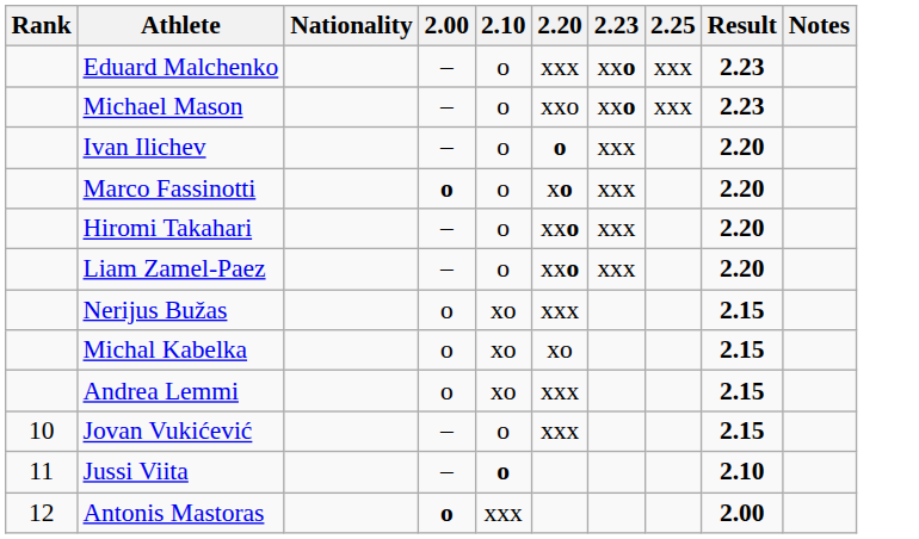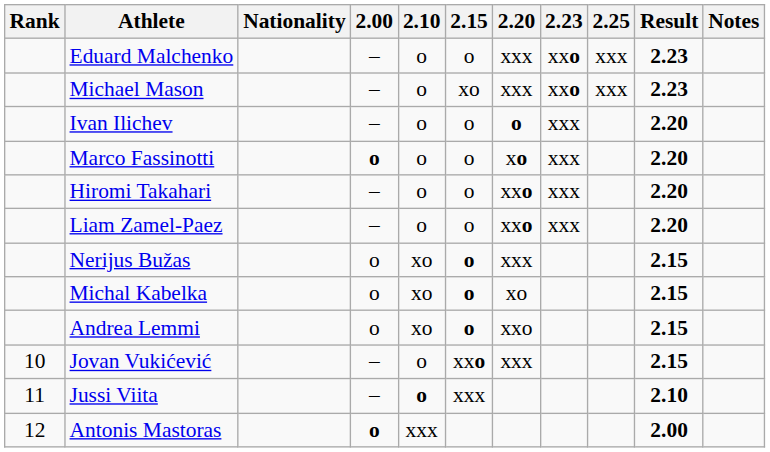+ column: 2.15 | o | xo | o | o | o | o | o | o | o | xxo | xxx
Michael Mason | 2.20: xxo -> xxx
Andrea Lemmi | 2.20: xxx -> xxo
